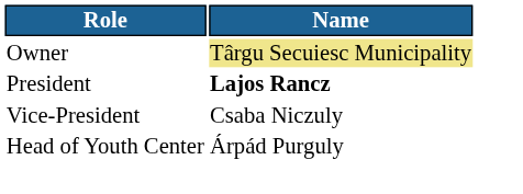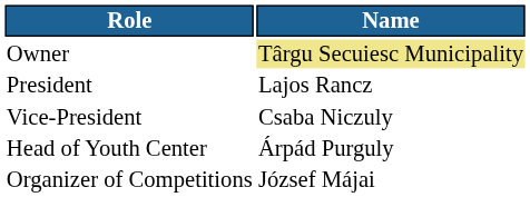President | Name: bold -> normal
+ row: Organizer of Competitions | József Májai
